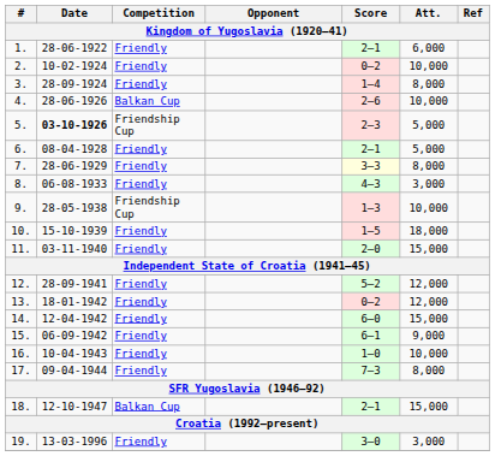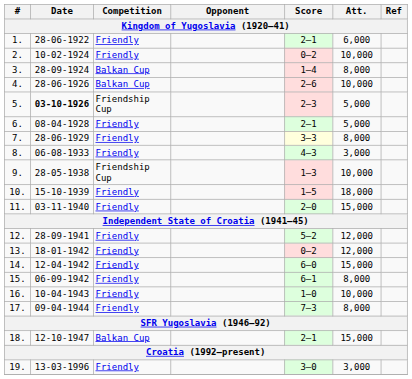3. | Competition: Friendly -> Balkan Cup
15. | Att.: 9,000 -> 8,000
